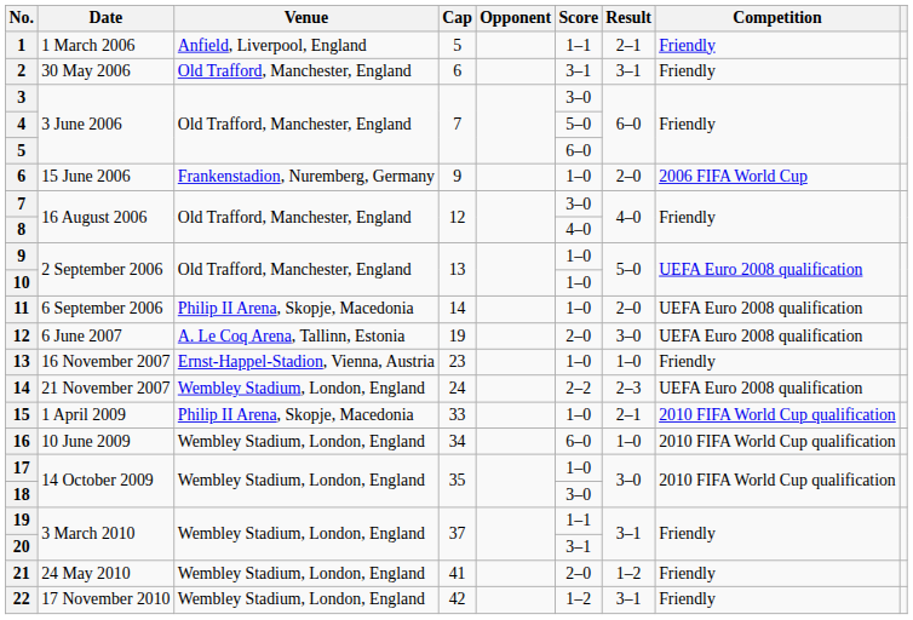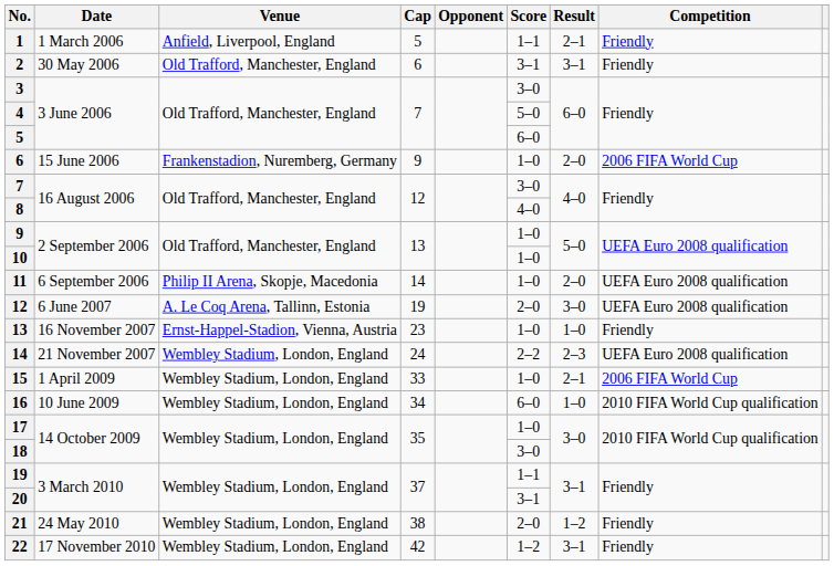15 | Venue: Philip II Arena, Skopje, Macedonia -> Wembley Stadium, London, England
15 | Competition: 2010 FIFA World Cup qualification -> 2006 FIFA World Cup
21 | Cap: 41 -> 38
